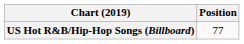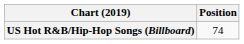US Hot R&B/Hip-Hop Songs (Billboard) | Position: 77 -> 74
